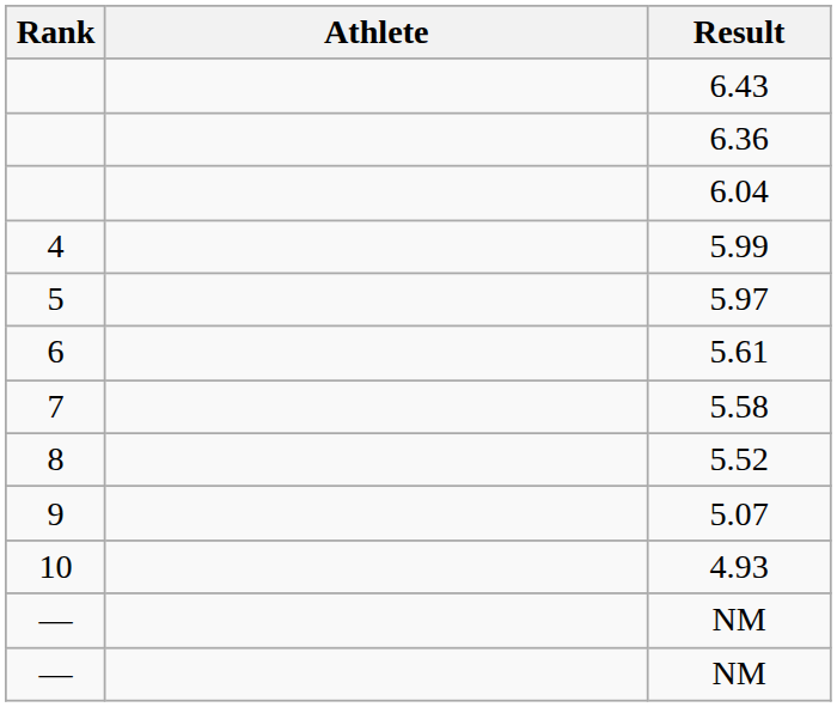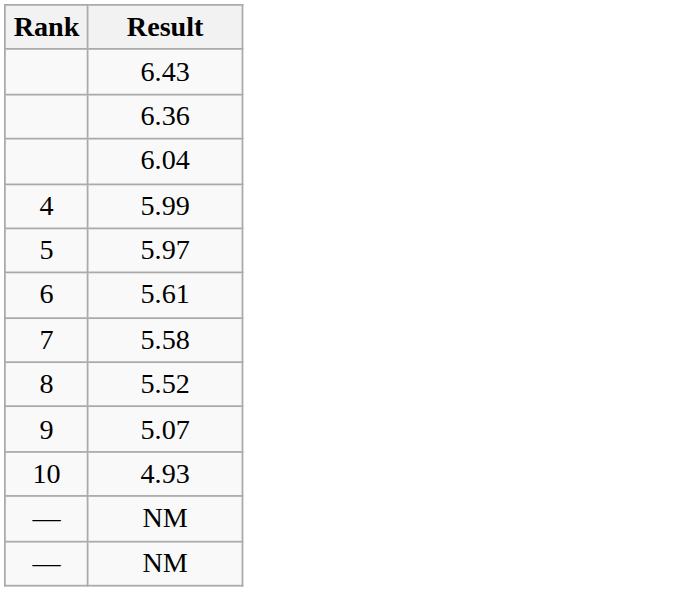- column: Athlete
